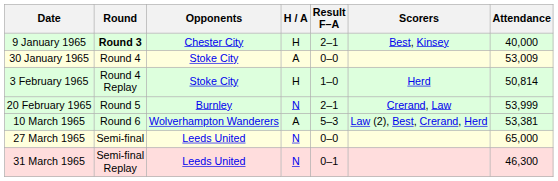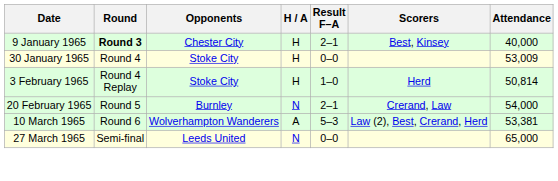30 January 1965 | H / A: A -> H
20 February 1965 | Attendance: 53,999 -> 54,000
- row: 31 March 1965 | Semi-final Replay | Leeds United | N | 0–1 | 46,300
